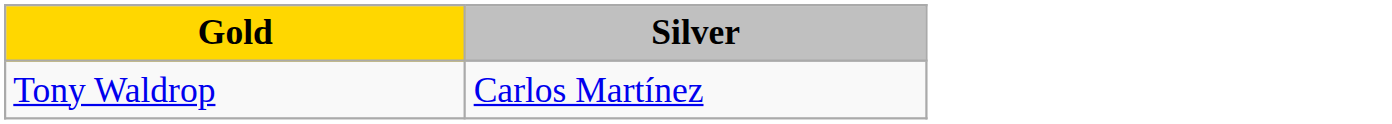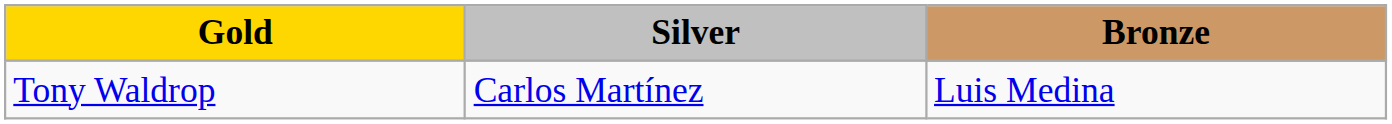+ column: Bronze | Luis Medina
